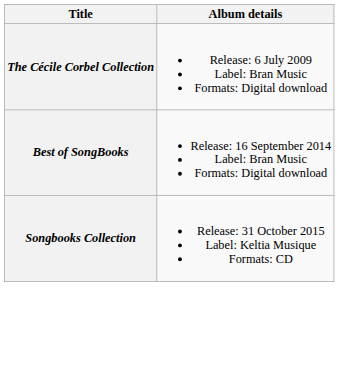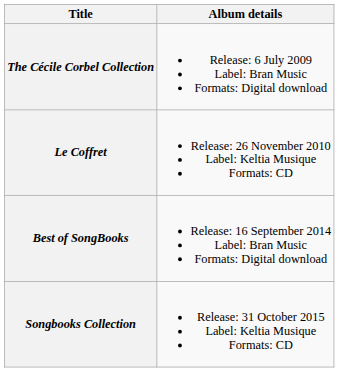+ row: Le Coffret | Release: 26 November 2010 Label: Keltia Musique Formats: CD
